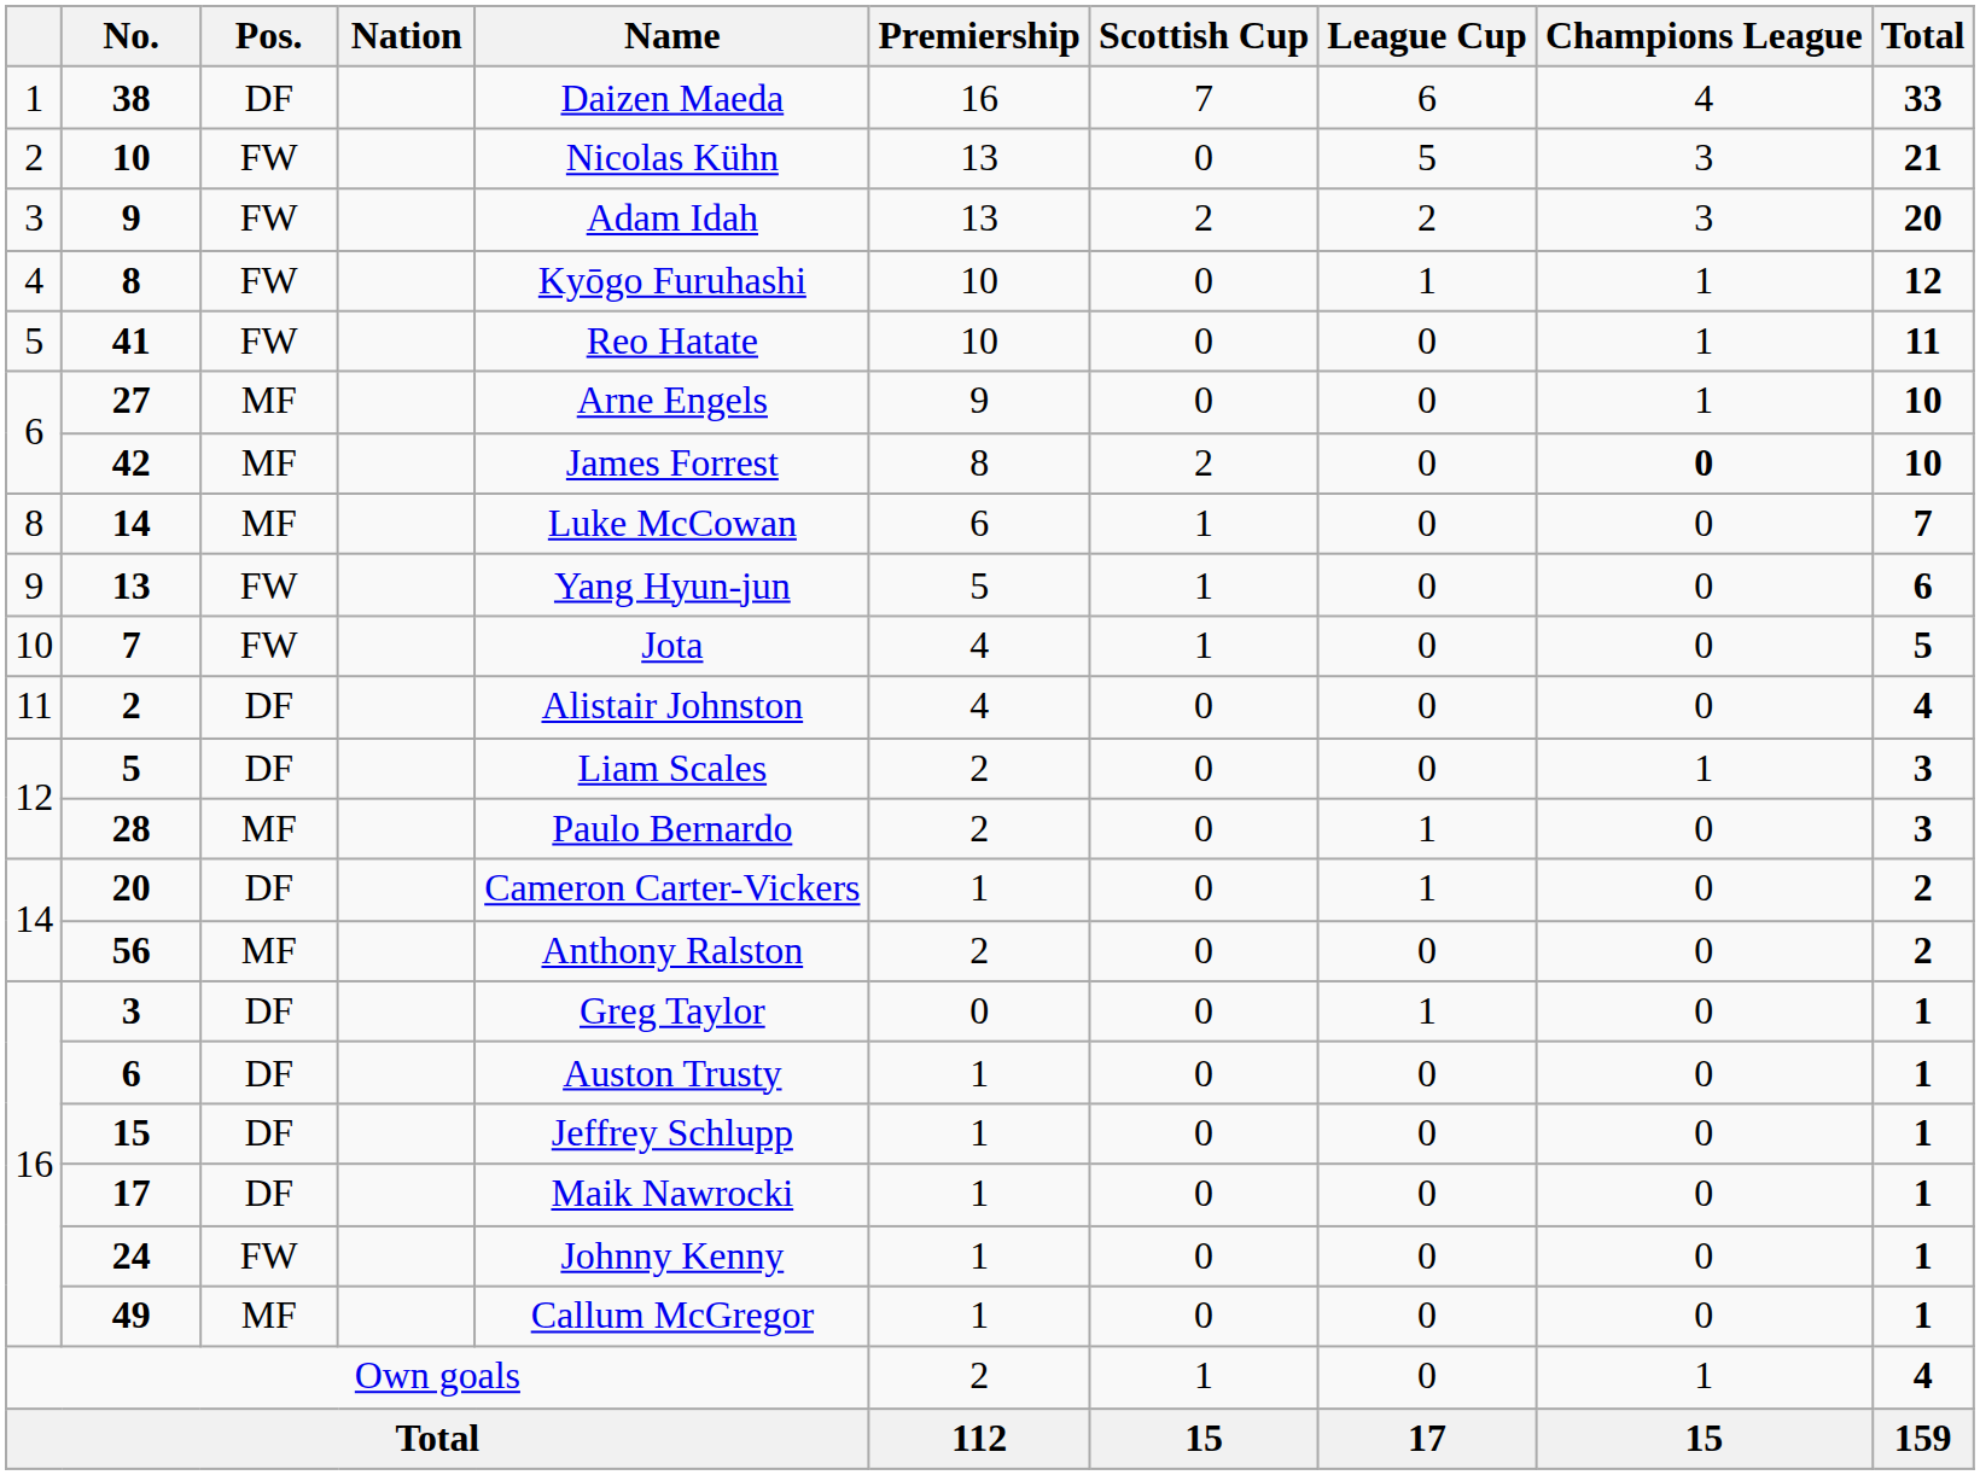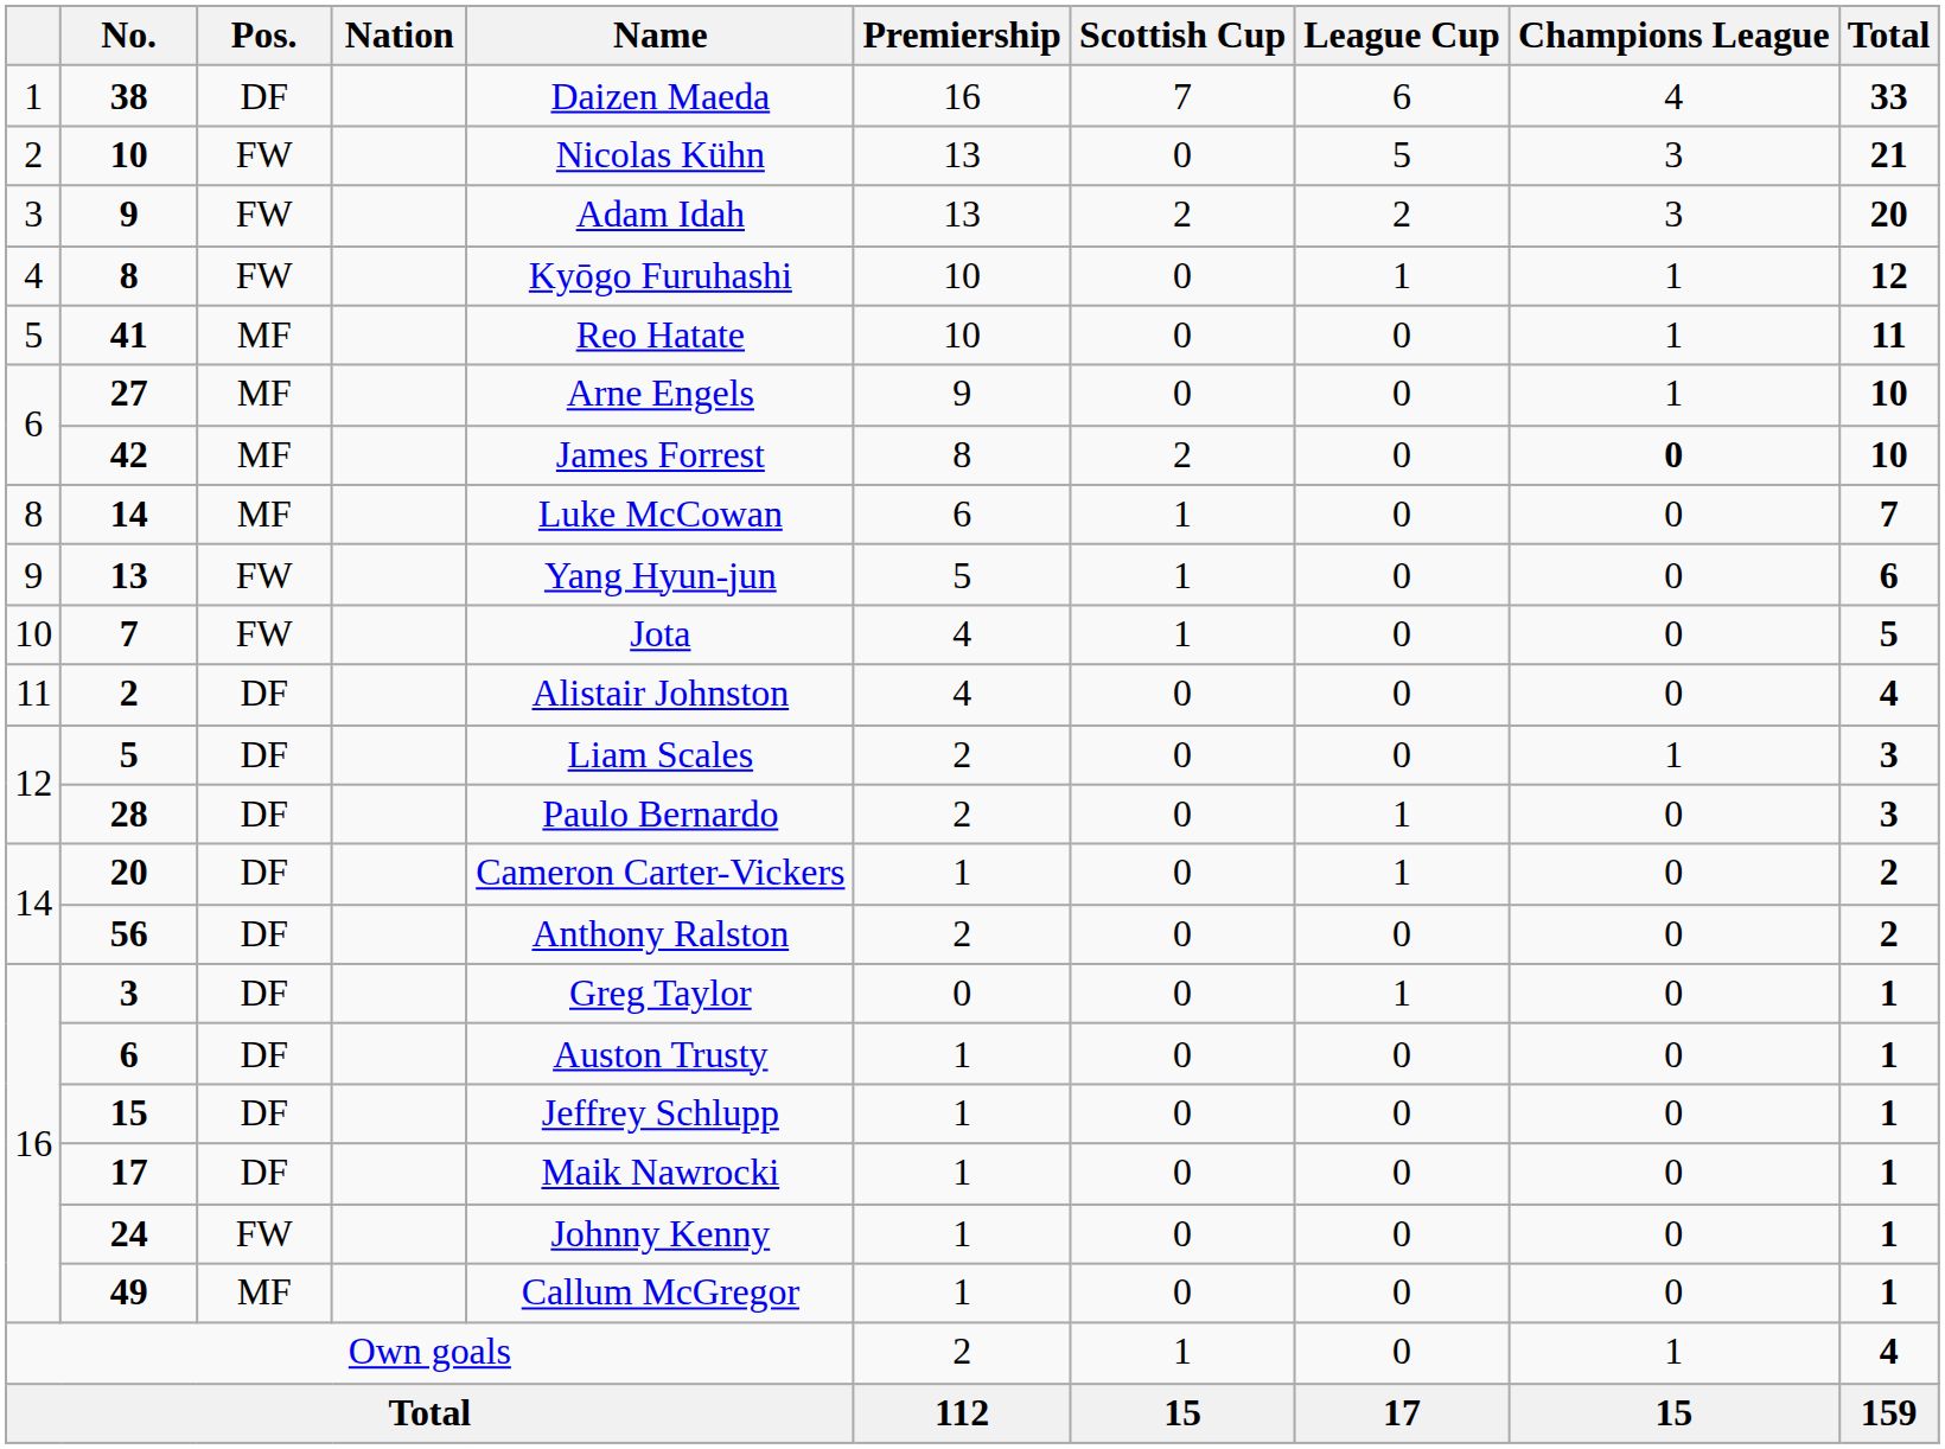41 | Pos.: FW -> MF
28 | Pos.: MF -> DF
56 | Pos.: MF -> DF
